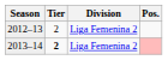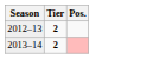- column: Division | Liga Femenina 2 | Liga Femenina 2
2012–13 | Tier: normal -> bold
